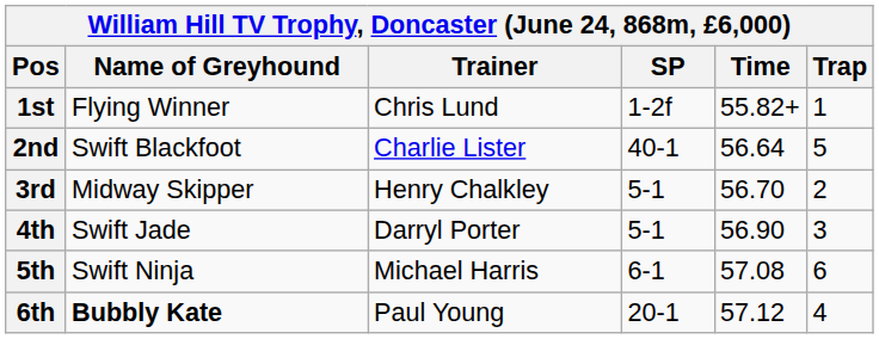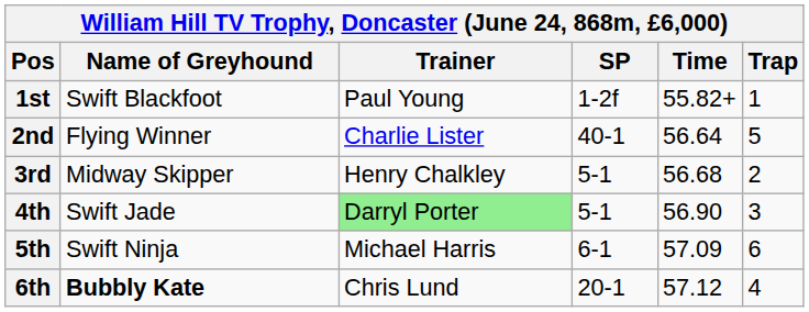1st | Name of Greyhound: Flying Winner -> Swift Blackfoot
1st | Trainer: Chris Lund -> Paul Young
2nd | Name of Greyhound: Swift Blackfoot -> Flying Winner
3rd | Time: 56.70 -> 56.68
4th | Trainer: no background -> lightgreen background
5th | Time: 57.08 -> 57.09
6th | Trainer: Paul Young -> Chris Lund
